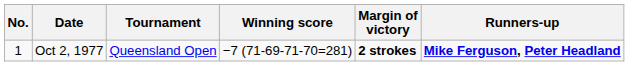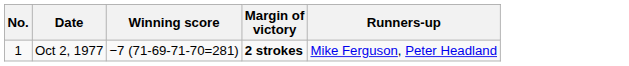- column: Tournament | Queensland Open
Oct 2, 1977 | Runners-up: bold -> normal
